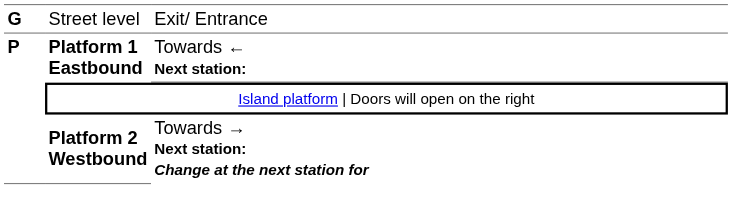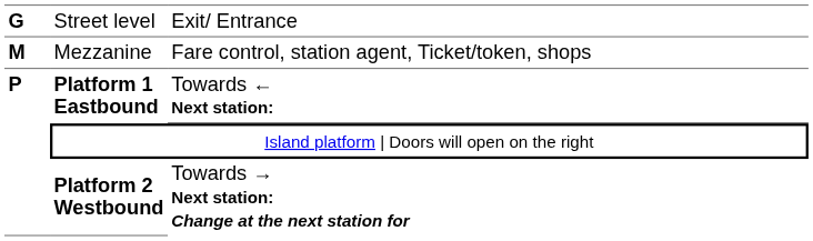+ row: M | Mezzanine | Fare control, station agent, Ticket/token, shops
